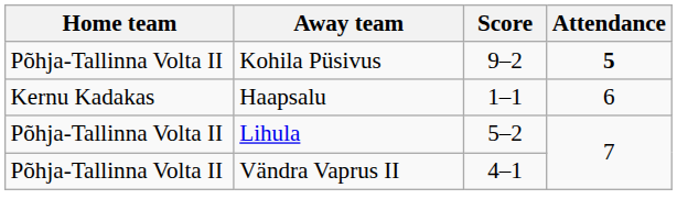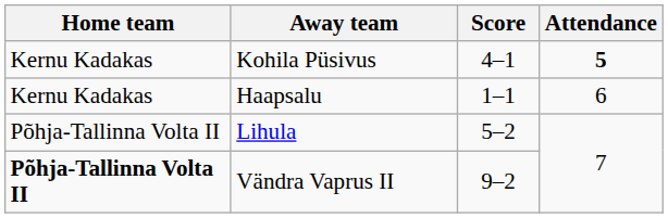Kohila Püsivus | Home team: Põhja-Tallinna Volta II -> Kernu Kadakas
Kohila Püsivus | Score: 9–2 -> 4–1
Vändra Vaprus II | Home team: normal -> bold
Vändra Vaprus II | Score: 4–1 -> 9–2
